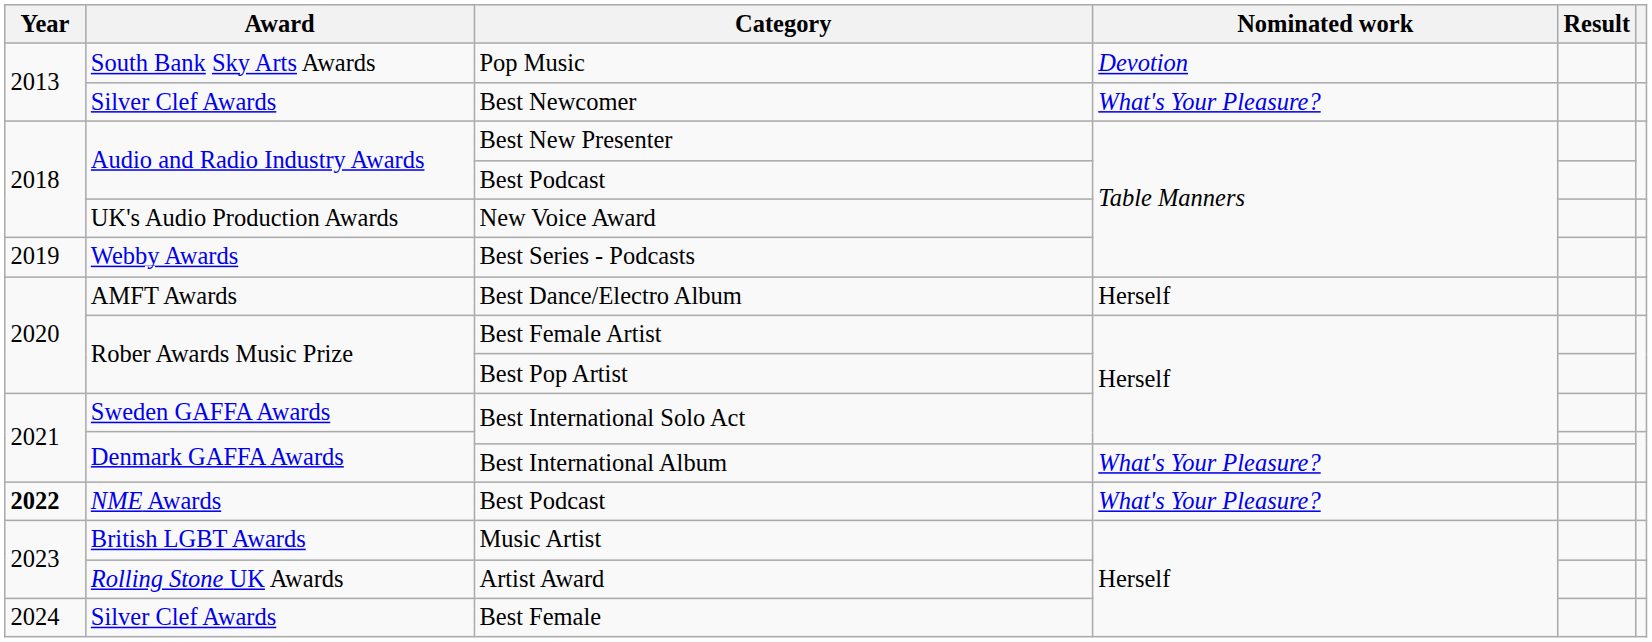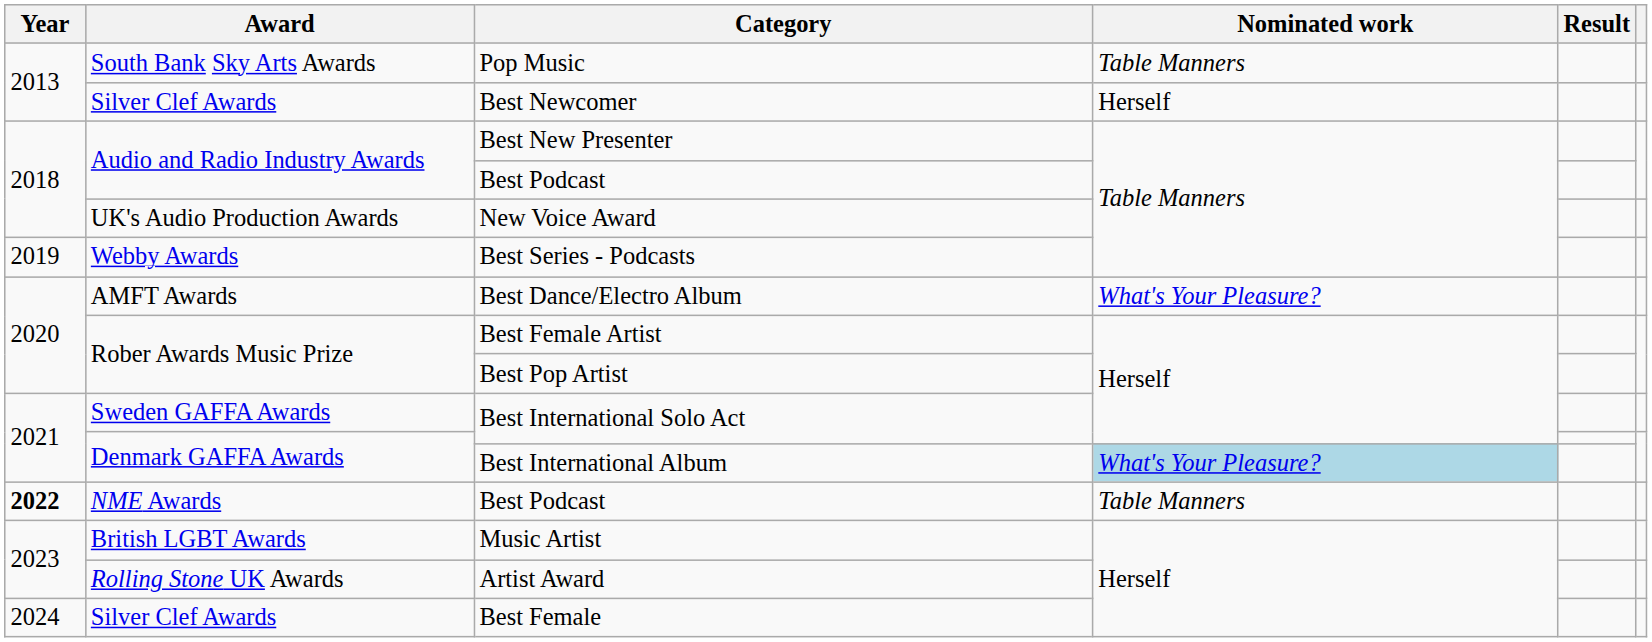Pop Music | Nominated work: Devotion -> Table Manners
Best Newcomer | Nominated work: What's Your Pleasure? -> Herself
Best Dance/Electro Album | Nominated work: Herself -> What's Your Pleasure?
Best International Album | Nominated work: no background -> lightblue background
NME Awards / Best Podcast | Nominated work: What's Your Pleasure? -> Table Manners
